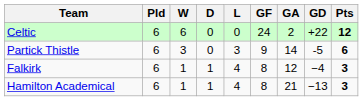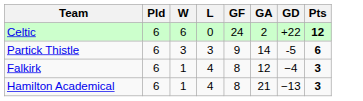- column: D | 0 | 0 | 1 | 1
